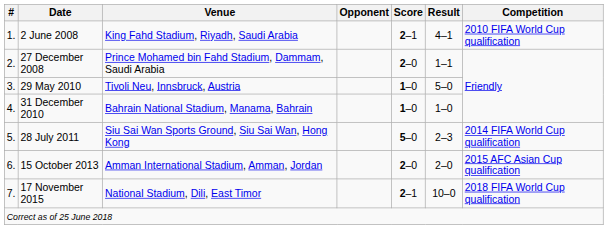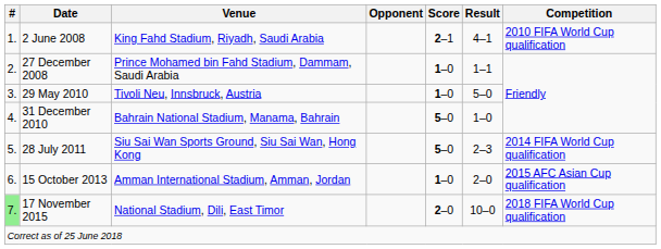27 December 2008 | Score: 2–0 -> 1–0
31 December 2010 | Score: 1–0 -> 5–0
15 October 2013 | Score: 2–0 -> 1–0
17 November 2015 | #: no background -> lightgreen background
17 November 2015 | Score: 2–1 -> 2–0
